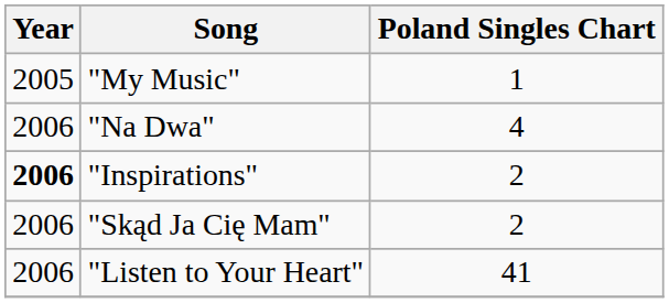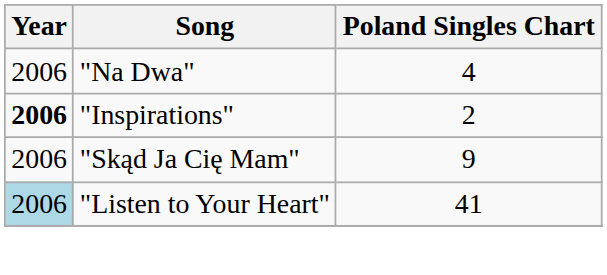- row: 2005 | "My Music" | 1
"Skąd Ja Cię Mam" | Poland Singles Chart: 2 -> 9
"Listen to Your Heart" | Year: no background -> lightblue background
